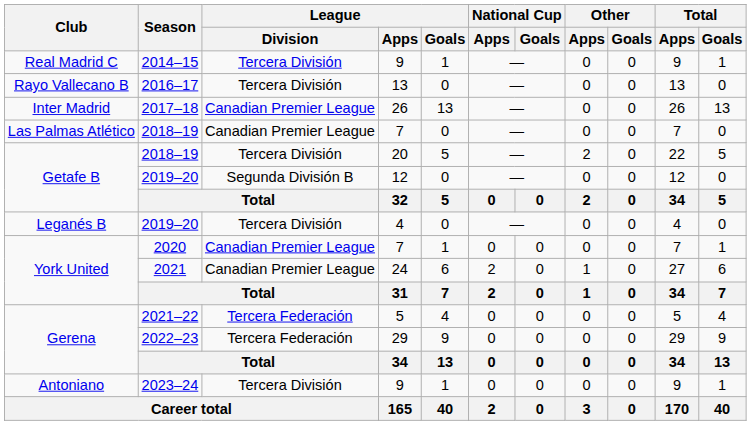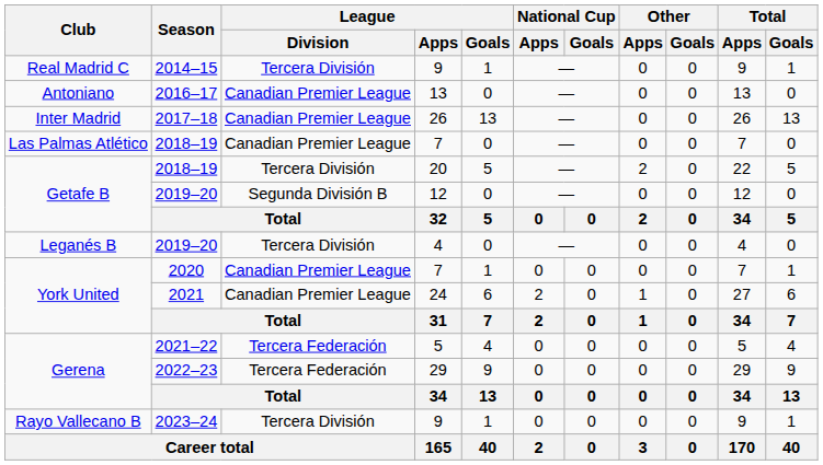2016–17 | Club: Rayo Vallecano B -> Antoniano
2016–17 | League / Division: Tercera División -> Canadian Premier League
2023–24 | Club: Antoniano -> Rayo Vallecano B
